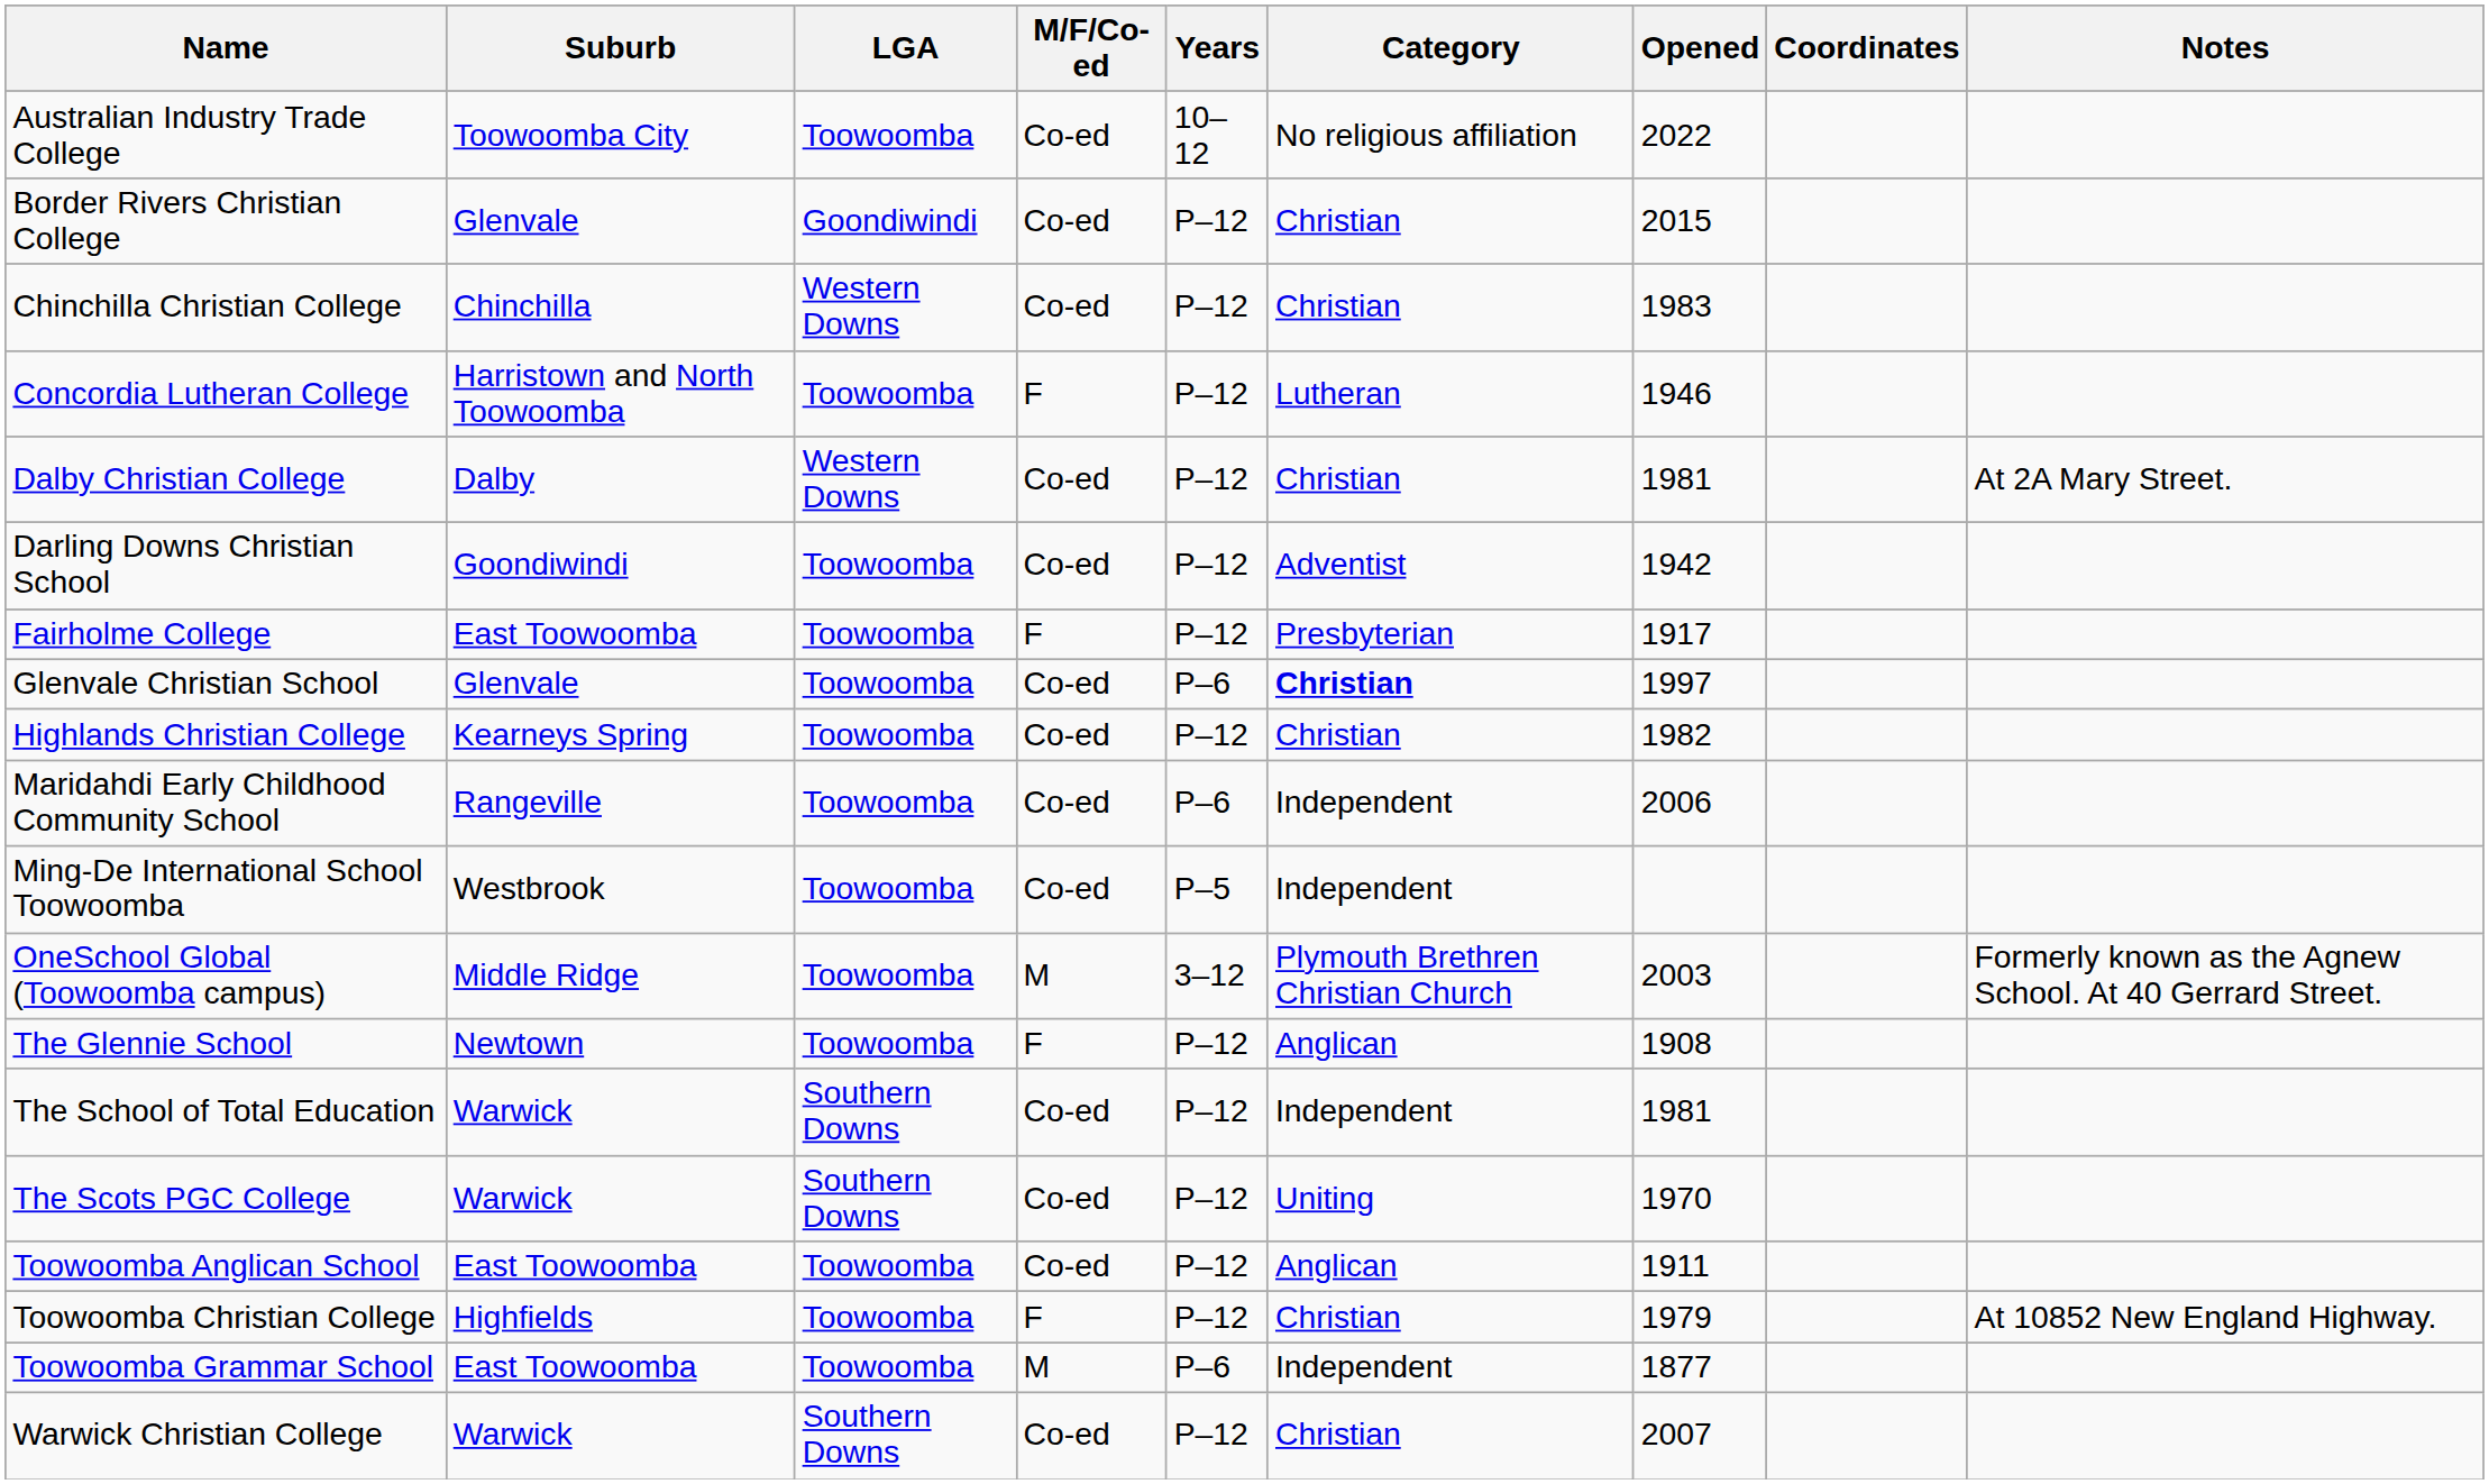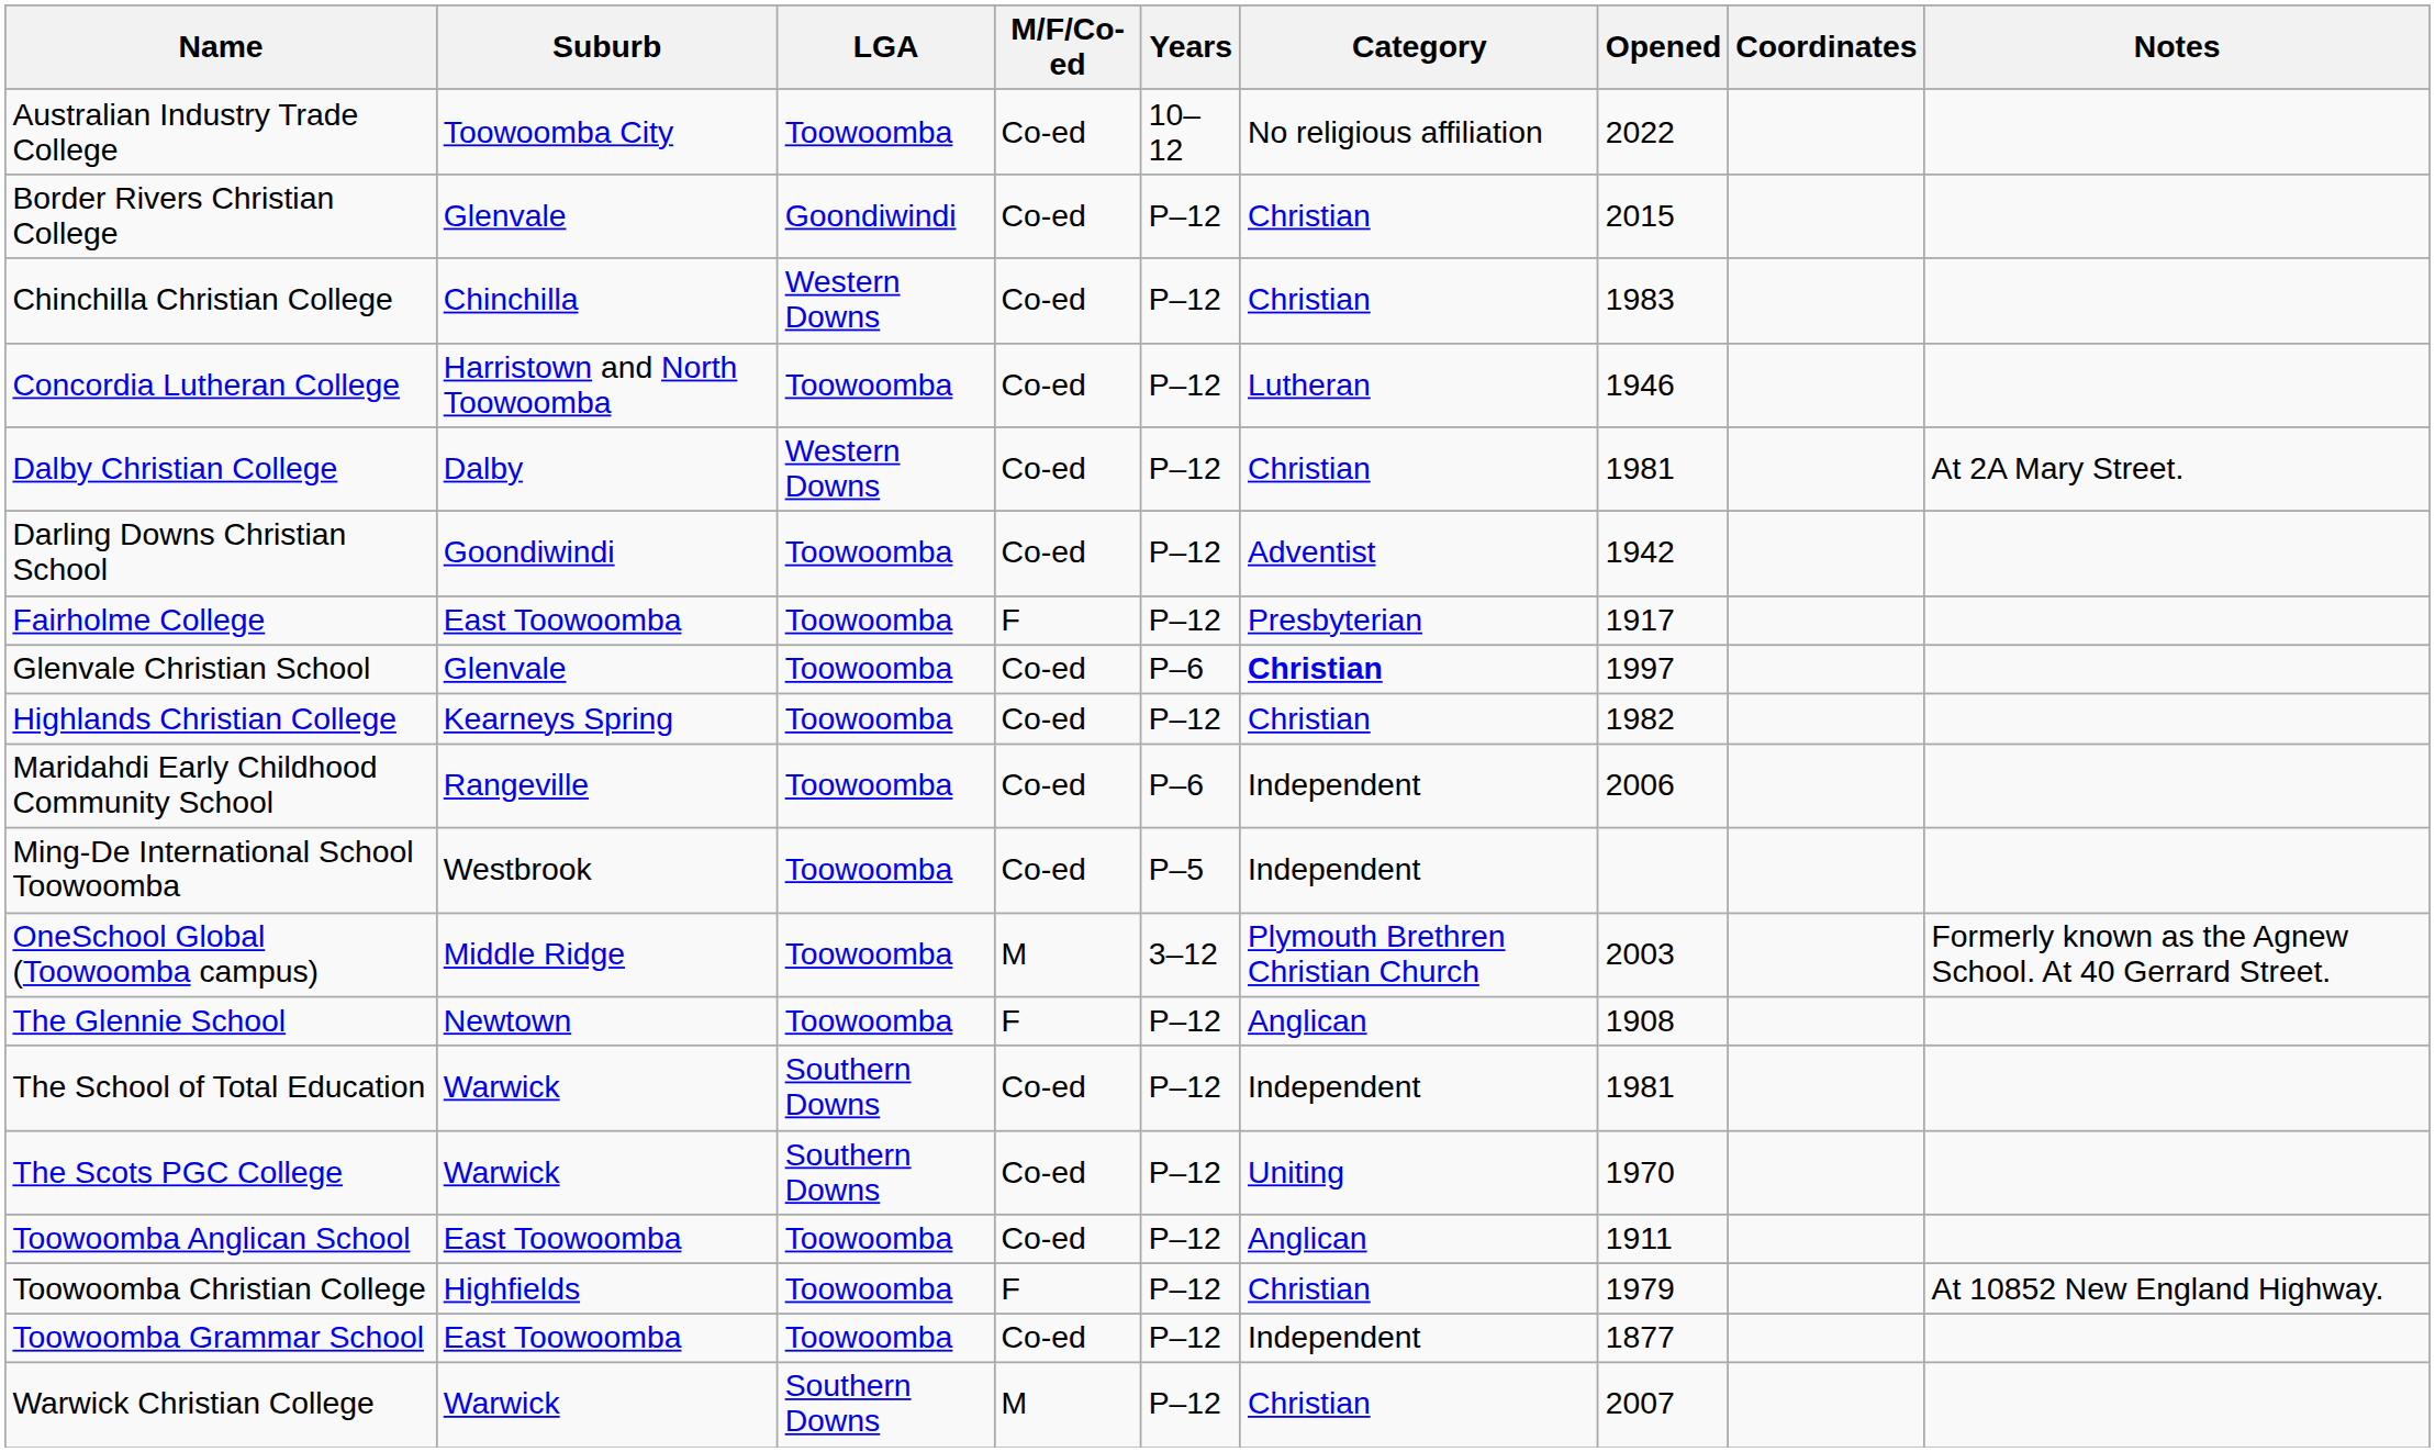Concordia Lutheran College | M/F/Co-ed: F -> Co-ed
Toowoomba Grammar School | M/F/Co-ed: M -> Co-ed
Toowoomba Grammar School | Years: P–6 -> P–12
Warwick Christian College | M/F/Co-ed: Co-ed -> M
